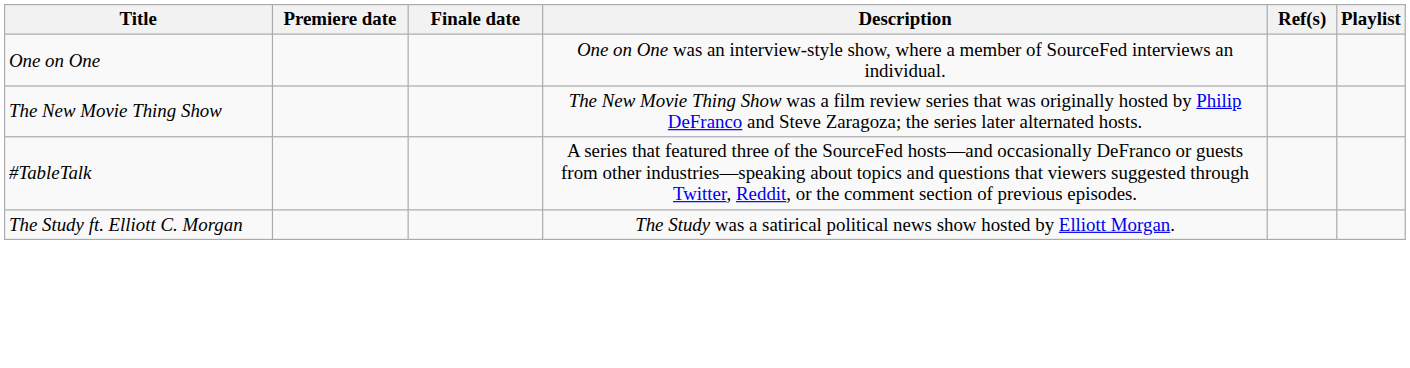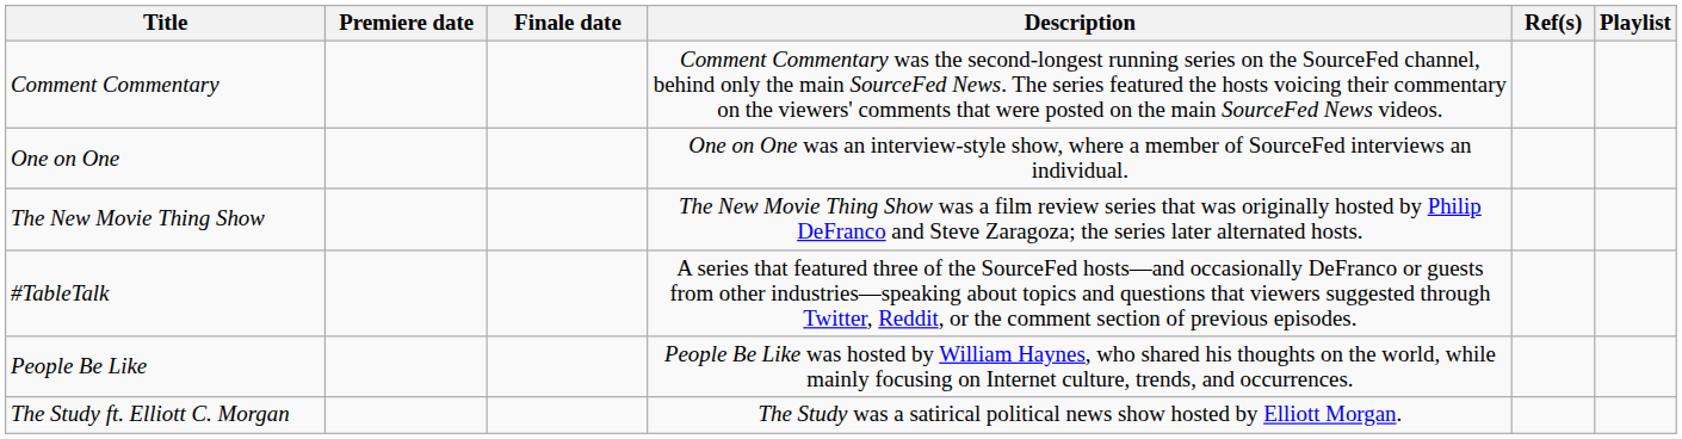+ row: Comment Commentary | Comment Commentary was the second-longest running series on the SourceFed channel, behind only the main SourceFed News. The series featured the hosts voicing their commentary on the viewers' comments that were posted on the main SourceFed News videos.
+ row: People Be Like | People Be Like was hosted by William Haynes, who shared his thoughts on the world, while mainly focusing on Internet culture, trends, and occurrences.
